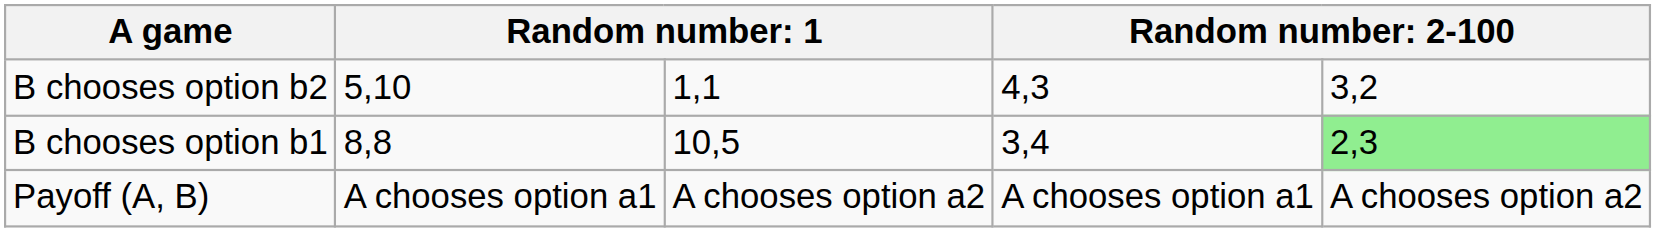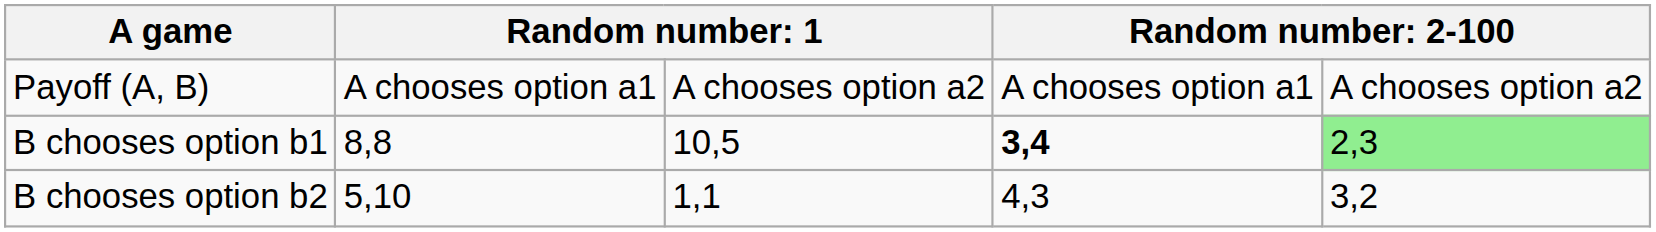rows swapped: Payoff (A, B) <-> B chooses option b2
B chooses option b1 | column 4: normal -> bold
